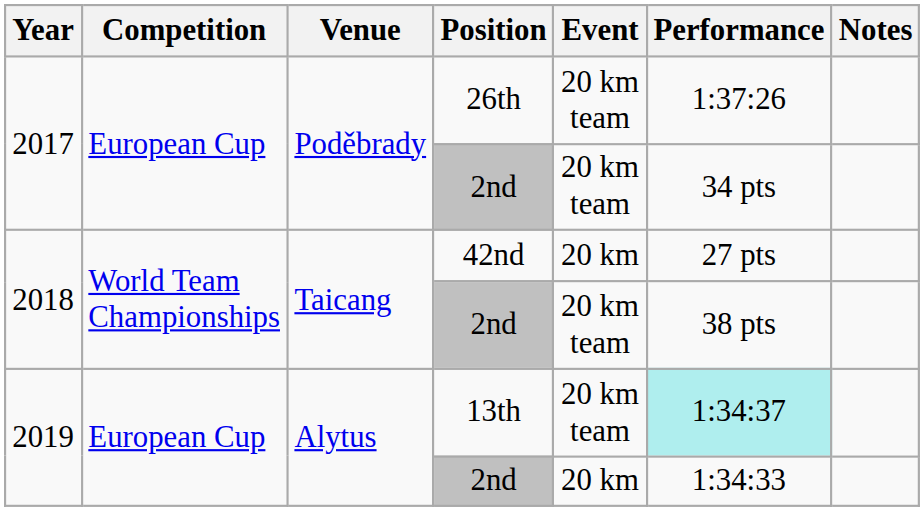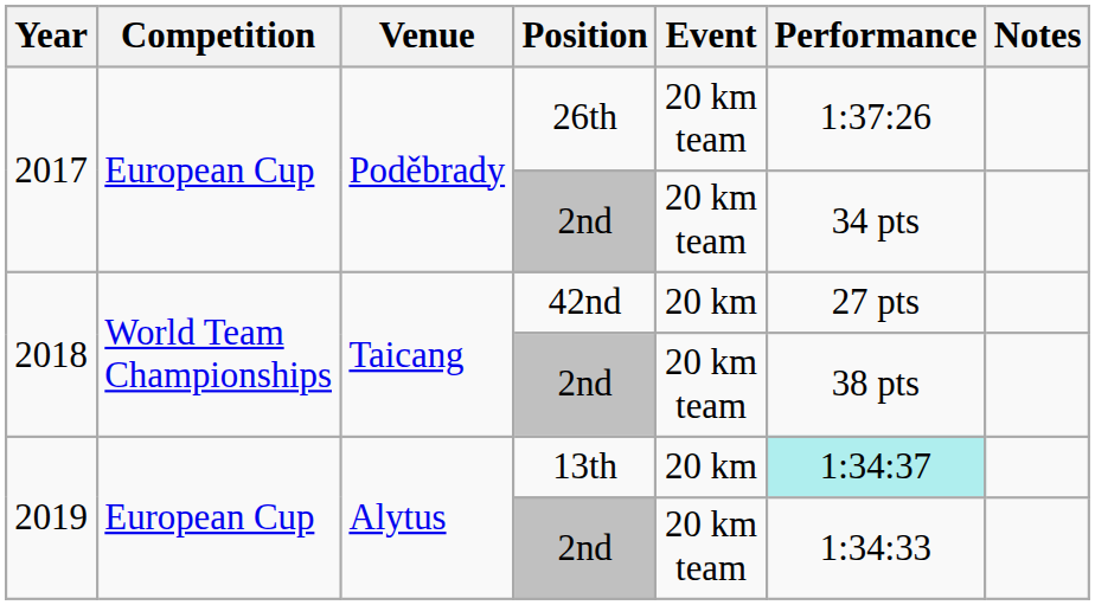13th | Event: 20 km team -> 20 km
2019 / 2nd | Event: 20 km -> 20 km team
